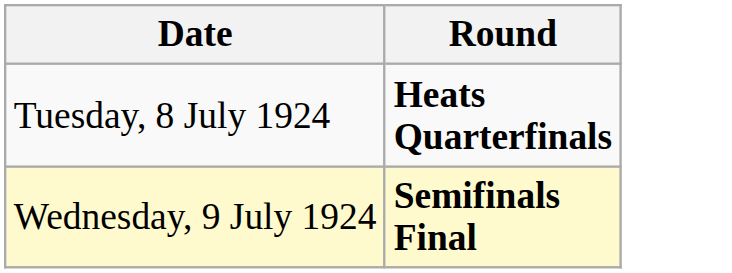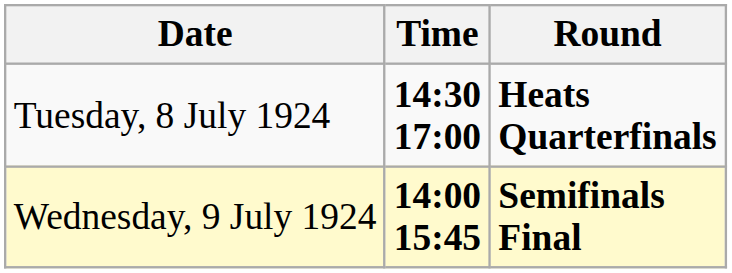+ column: Time | 14:30 17:00 | 14:00 15:45
